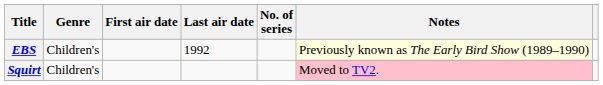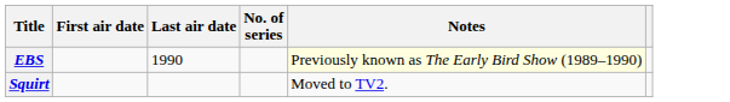- column: Genre | Children's | Children's
EBS | Last air date: 1992 -> 1990
Squirt | Notes: pink background -> no background
